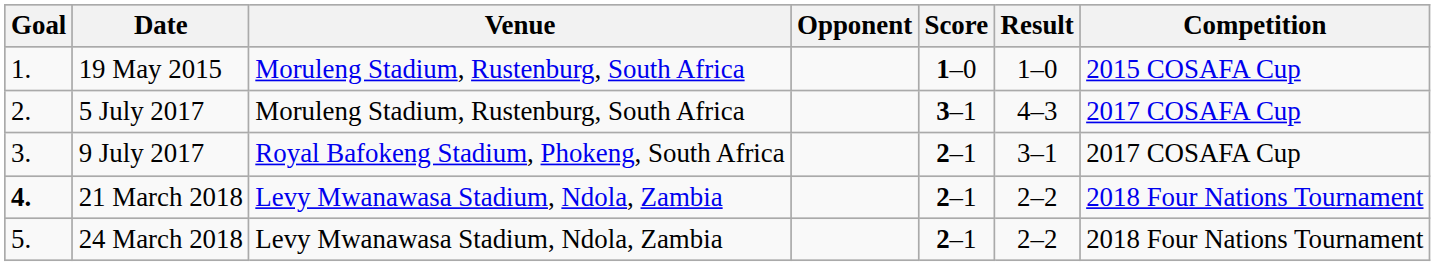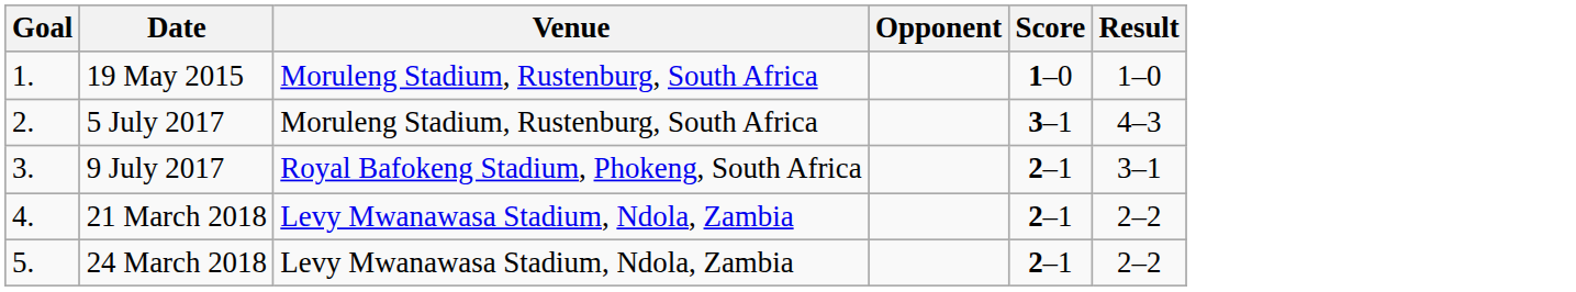- column: Competition | 2015 COSAFA Cup | 2017 COSAFA Cup | 2017 COSAFA Cup | 2018 Four Nations Tournament | 2018 Four Nations Tournament
21 March 2018 | Goal: bold -> normal
